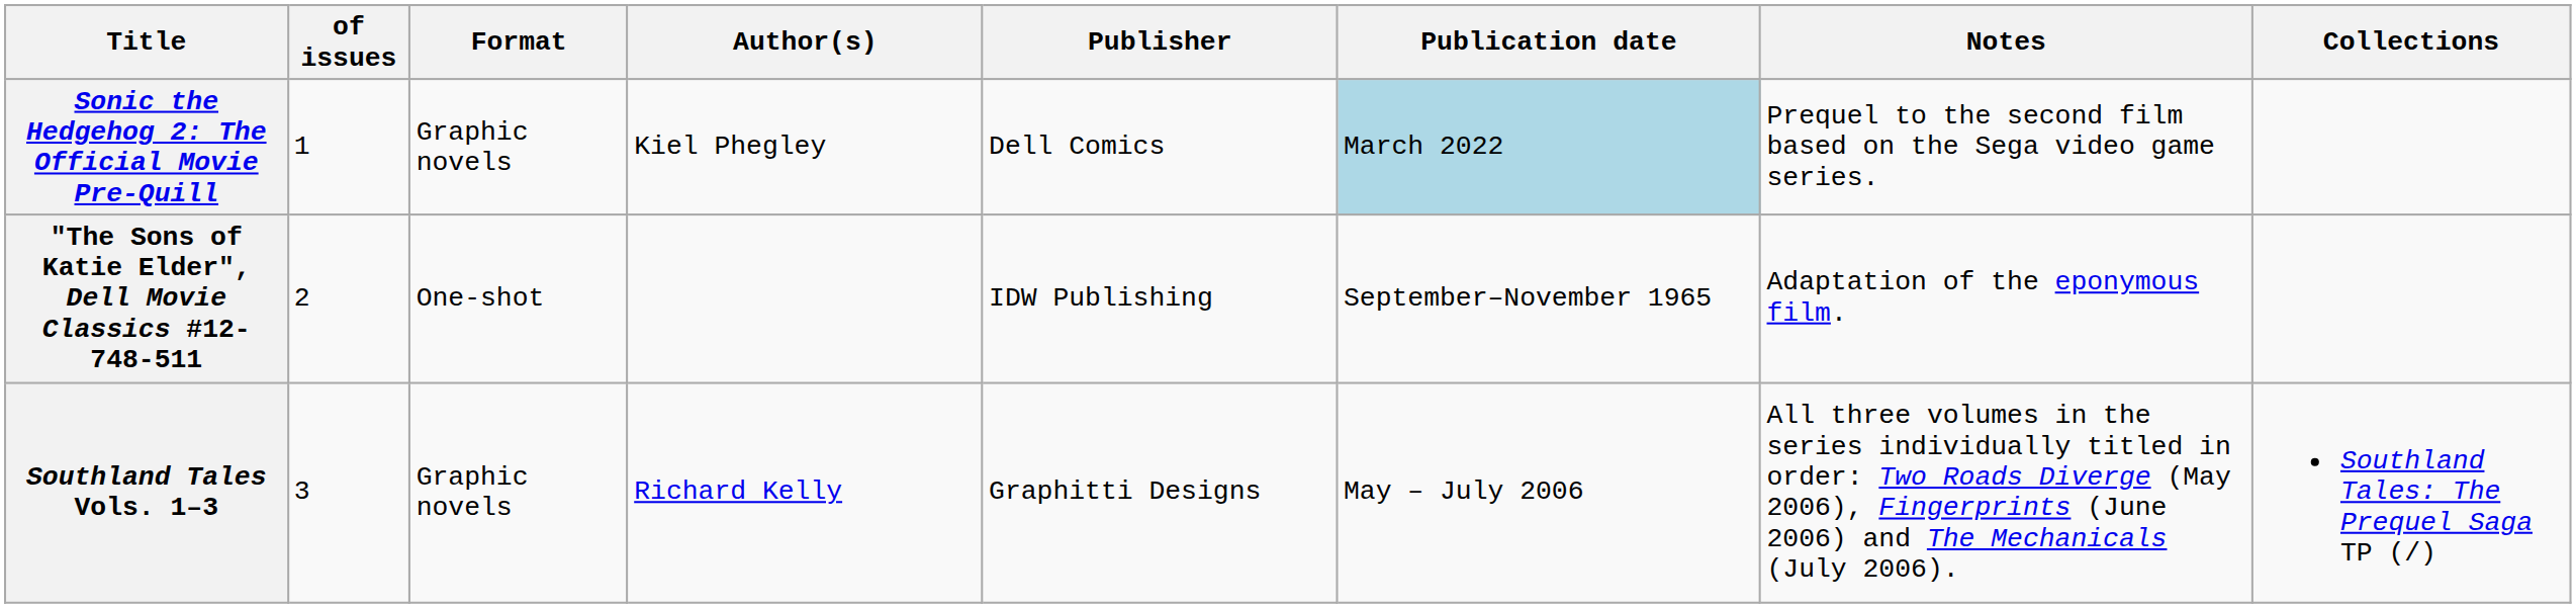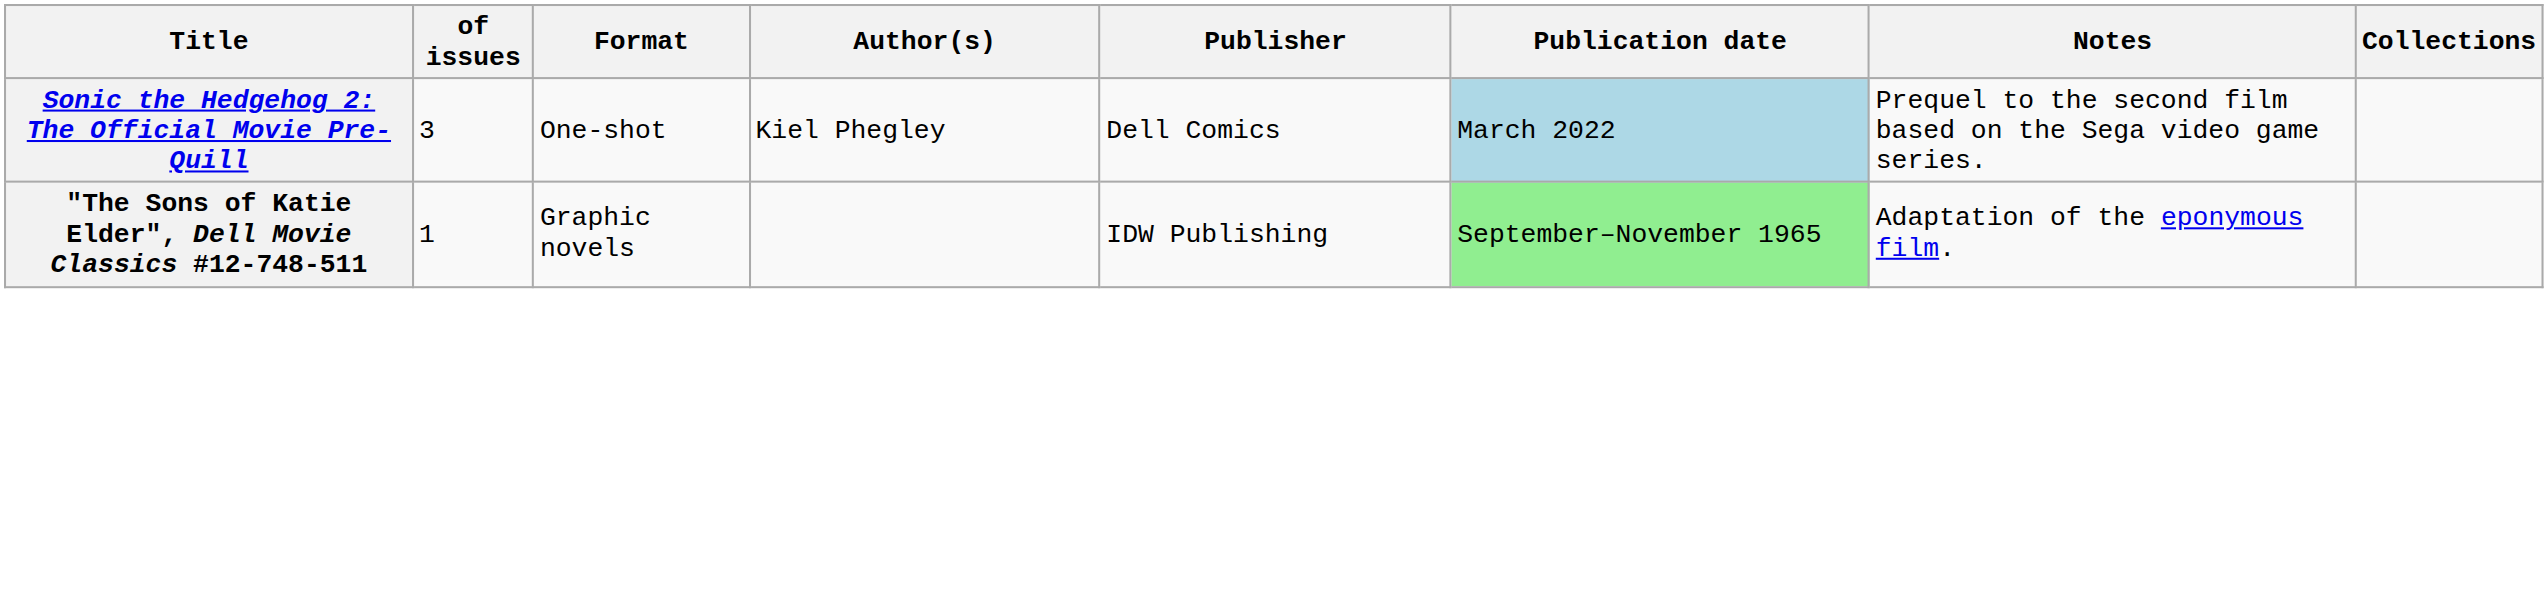Sonic the Hedgehog 2: The Official Movie Pre-Quill | of issues: 1 -> 3
Sonic the Hedgehog 2: The Official Movie Pre-Quill | Format: Graphic novels -> One-shot
"The Sons of Katie Elder", Dell Movie Classics #12-748-511 | of issues: 2 -> 1
"The Sons of Katie Elder", Dell Movie Classics #12-748-511 | Format: One-shot -> Graphic novels
"The Sons of Katie Elder", Dell Movie Classics #12-748-511 | Publication date: no background -> lightgreen background
- row: Southland Tales Vols. 1–3 | 3 | Graphic novels | Richard Kelly | Graphitti Designs | May – July 2006 | All three volumes in the series individually titled in order: Two Roads Diverge (May 2006), Fingerprints (June 2006) and The Mechanicals (July 2006). | Southland Tales: The Prequel Saga TP (/)
